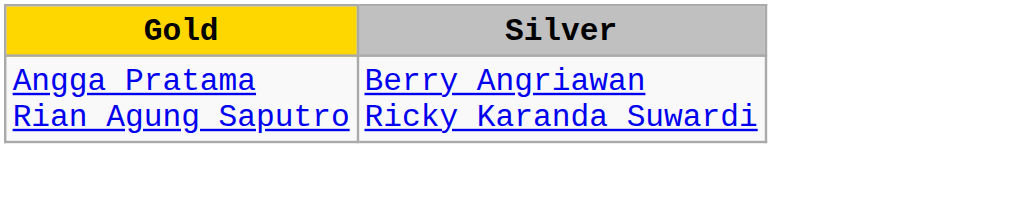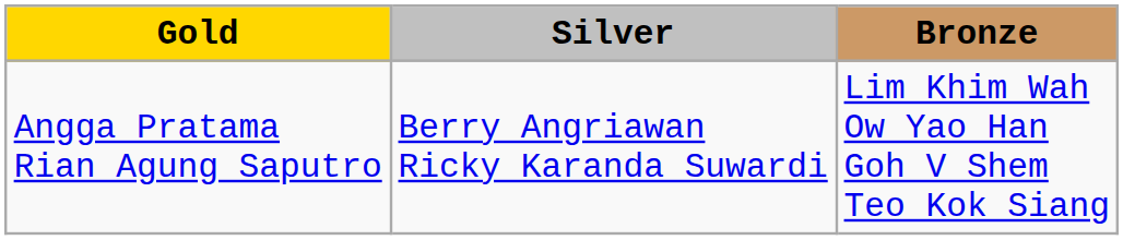+ column: Bronze | Lim Khim Wah Ow Yao Han Goh V Shem Teo Kok Siang
